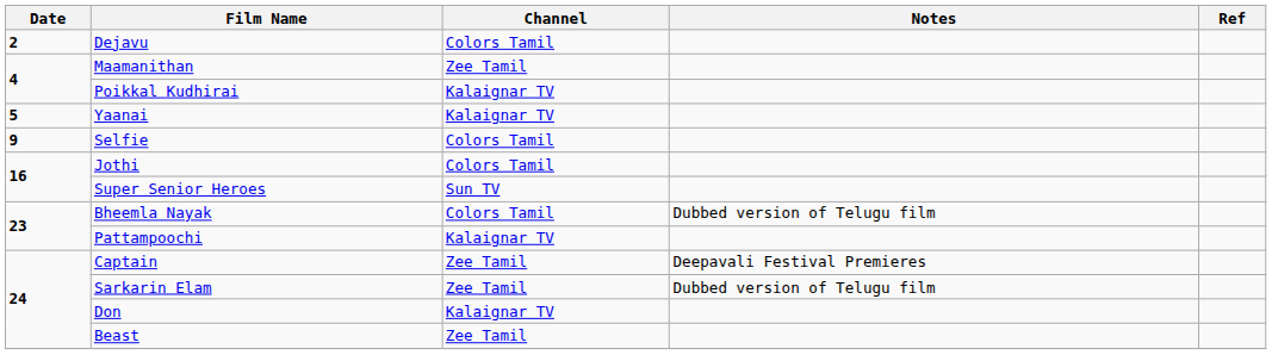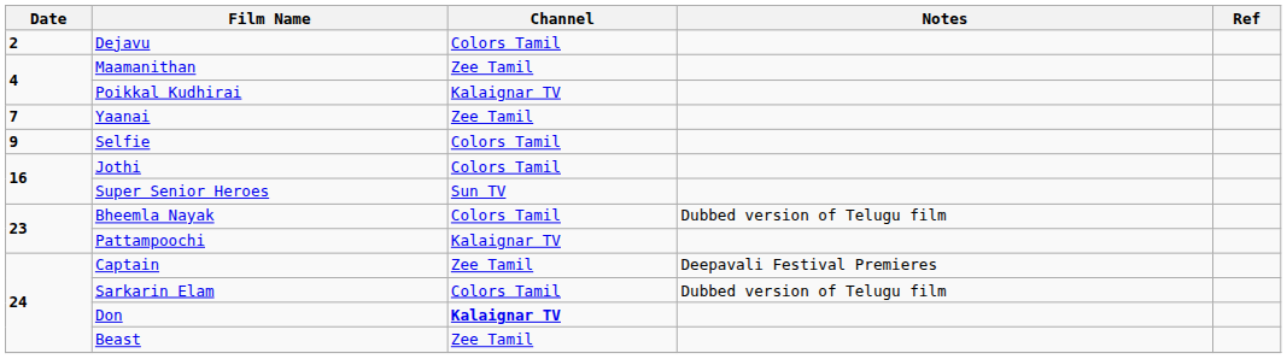Yaanai | Date: 5 -> 7
Yaanai | Channel: Kalaignar TV -> Zee Tamil
Sarkarin Elam | Channel: Zee Tamil -> Colors Tamil
Don | Channel: normal -> bold
